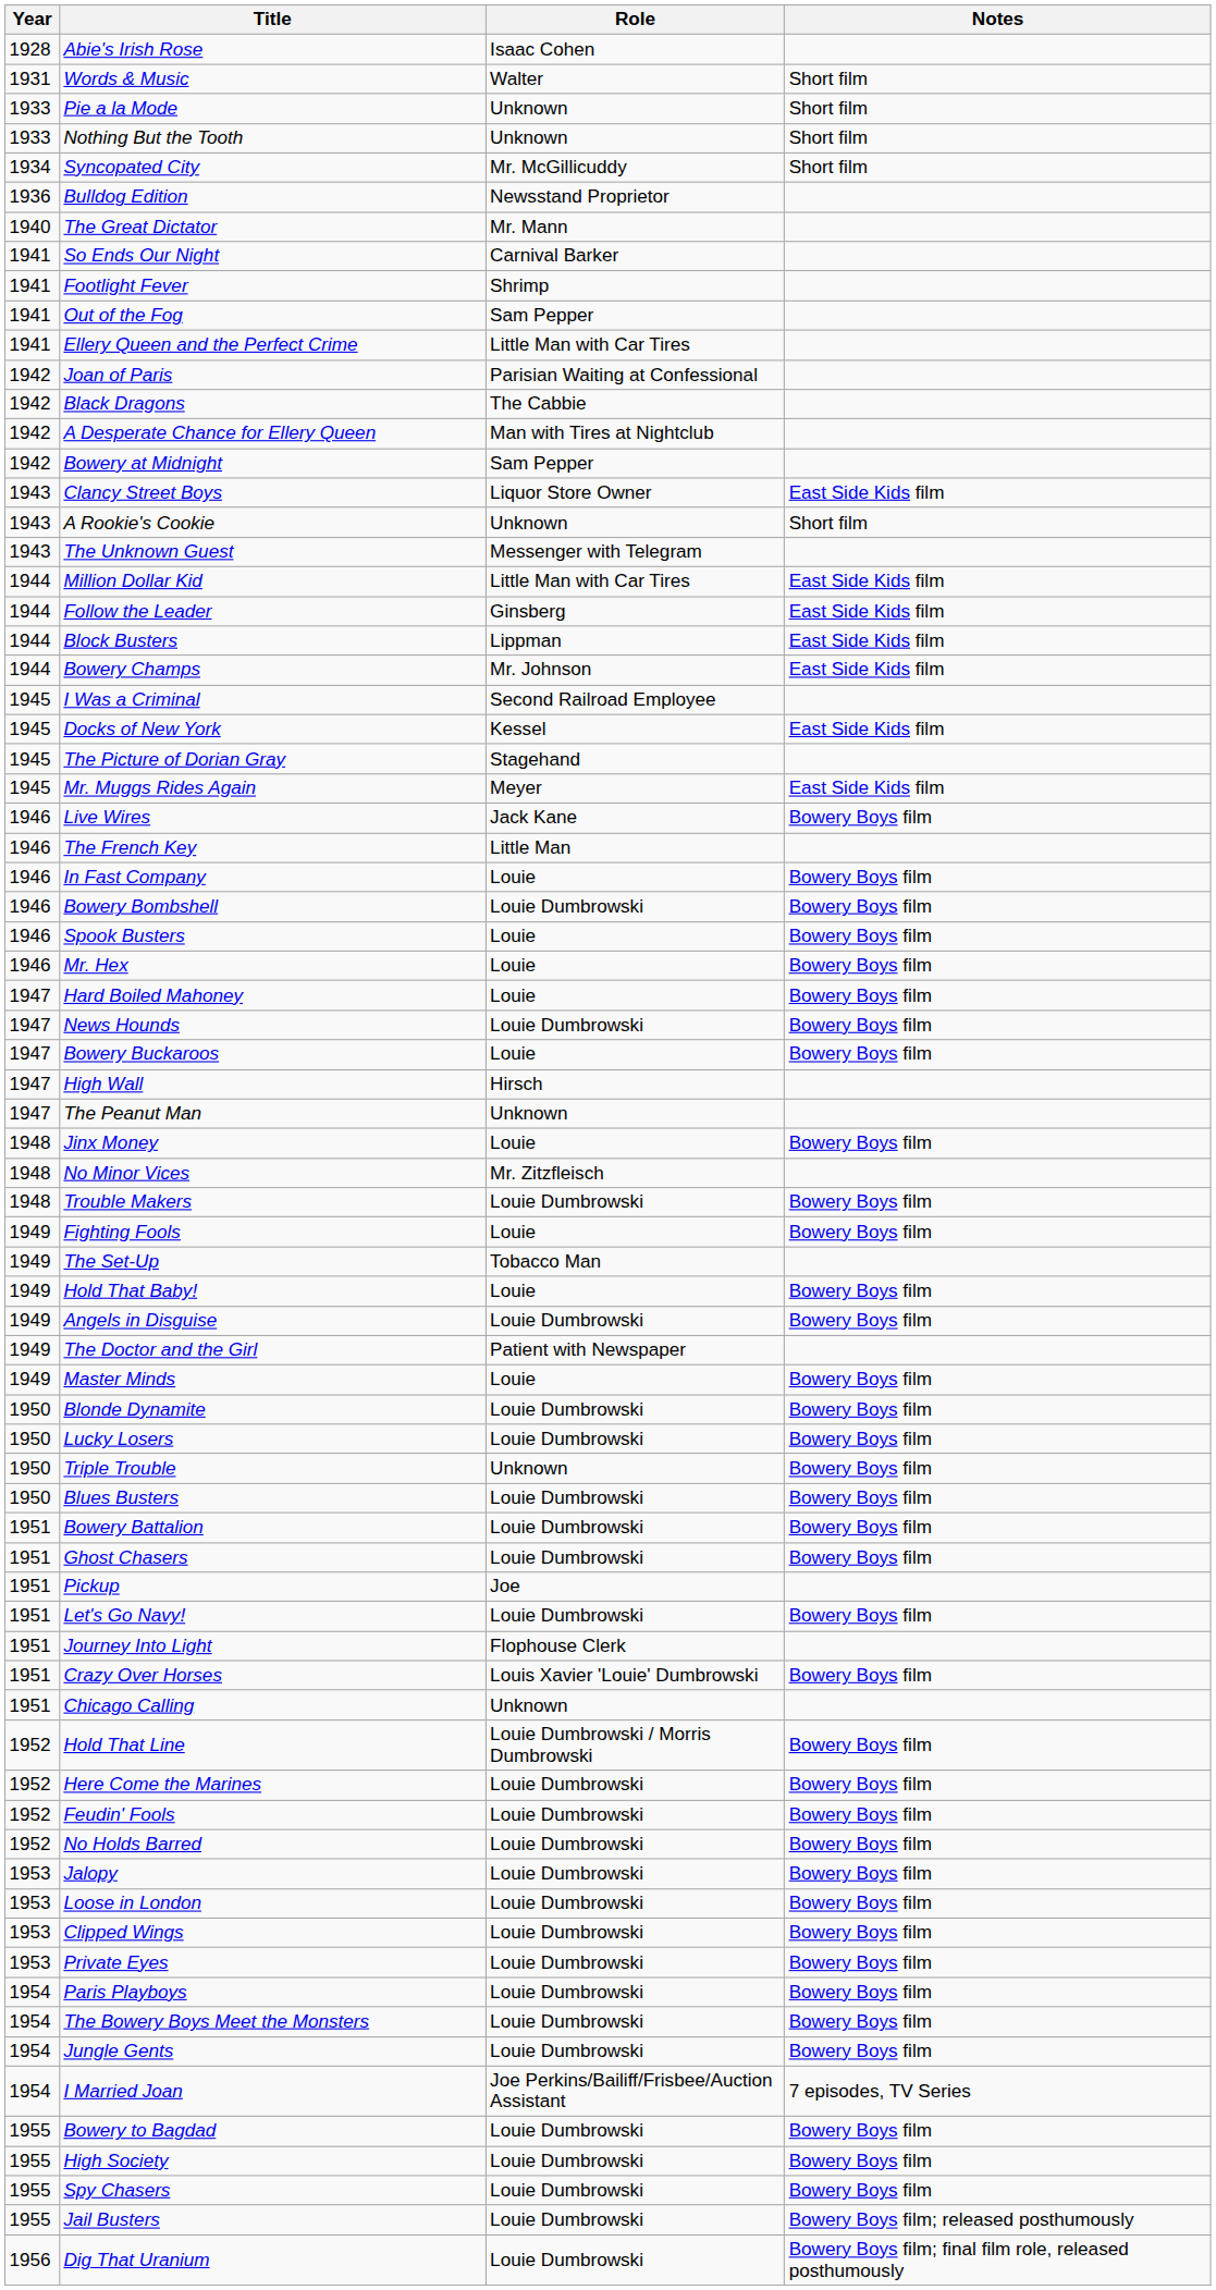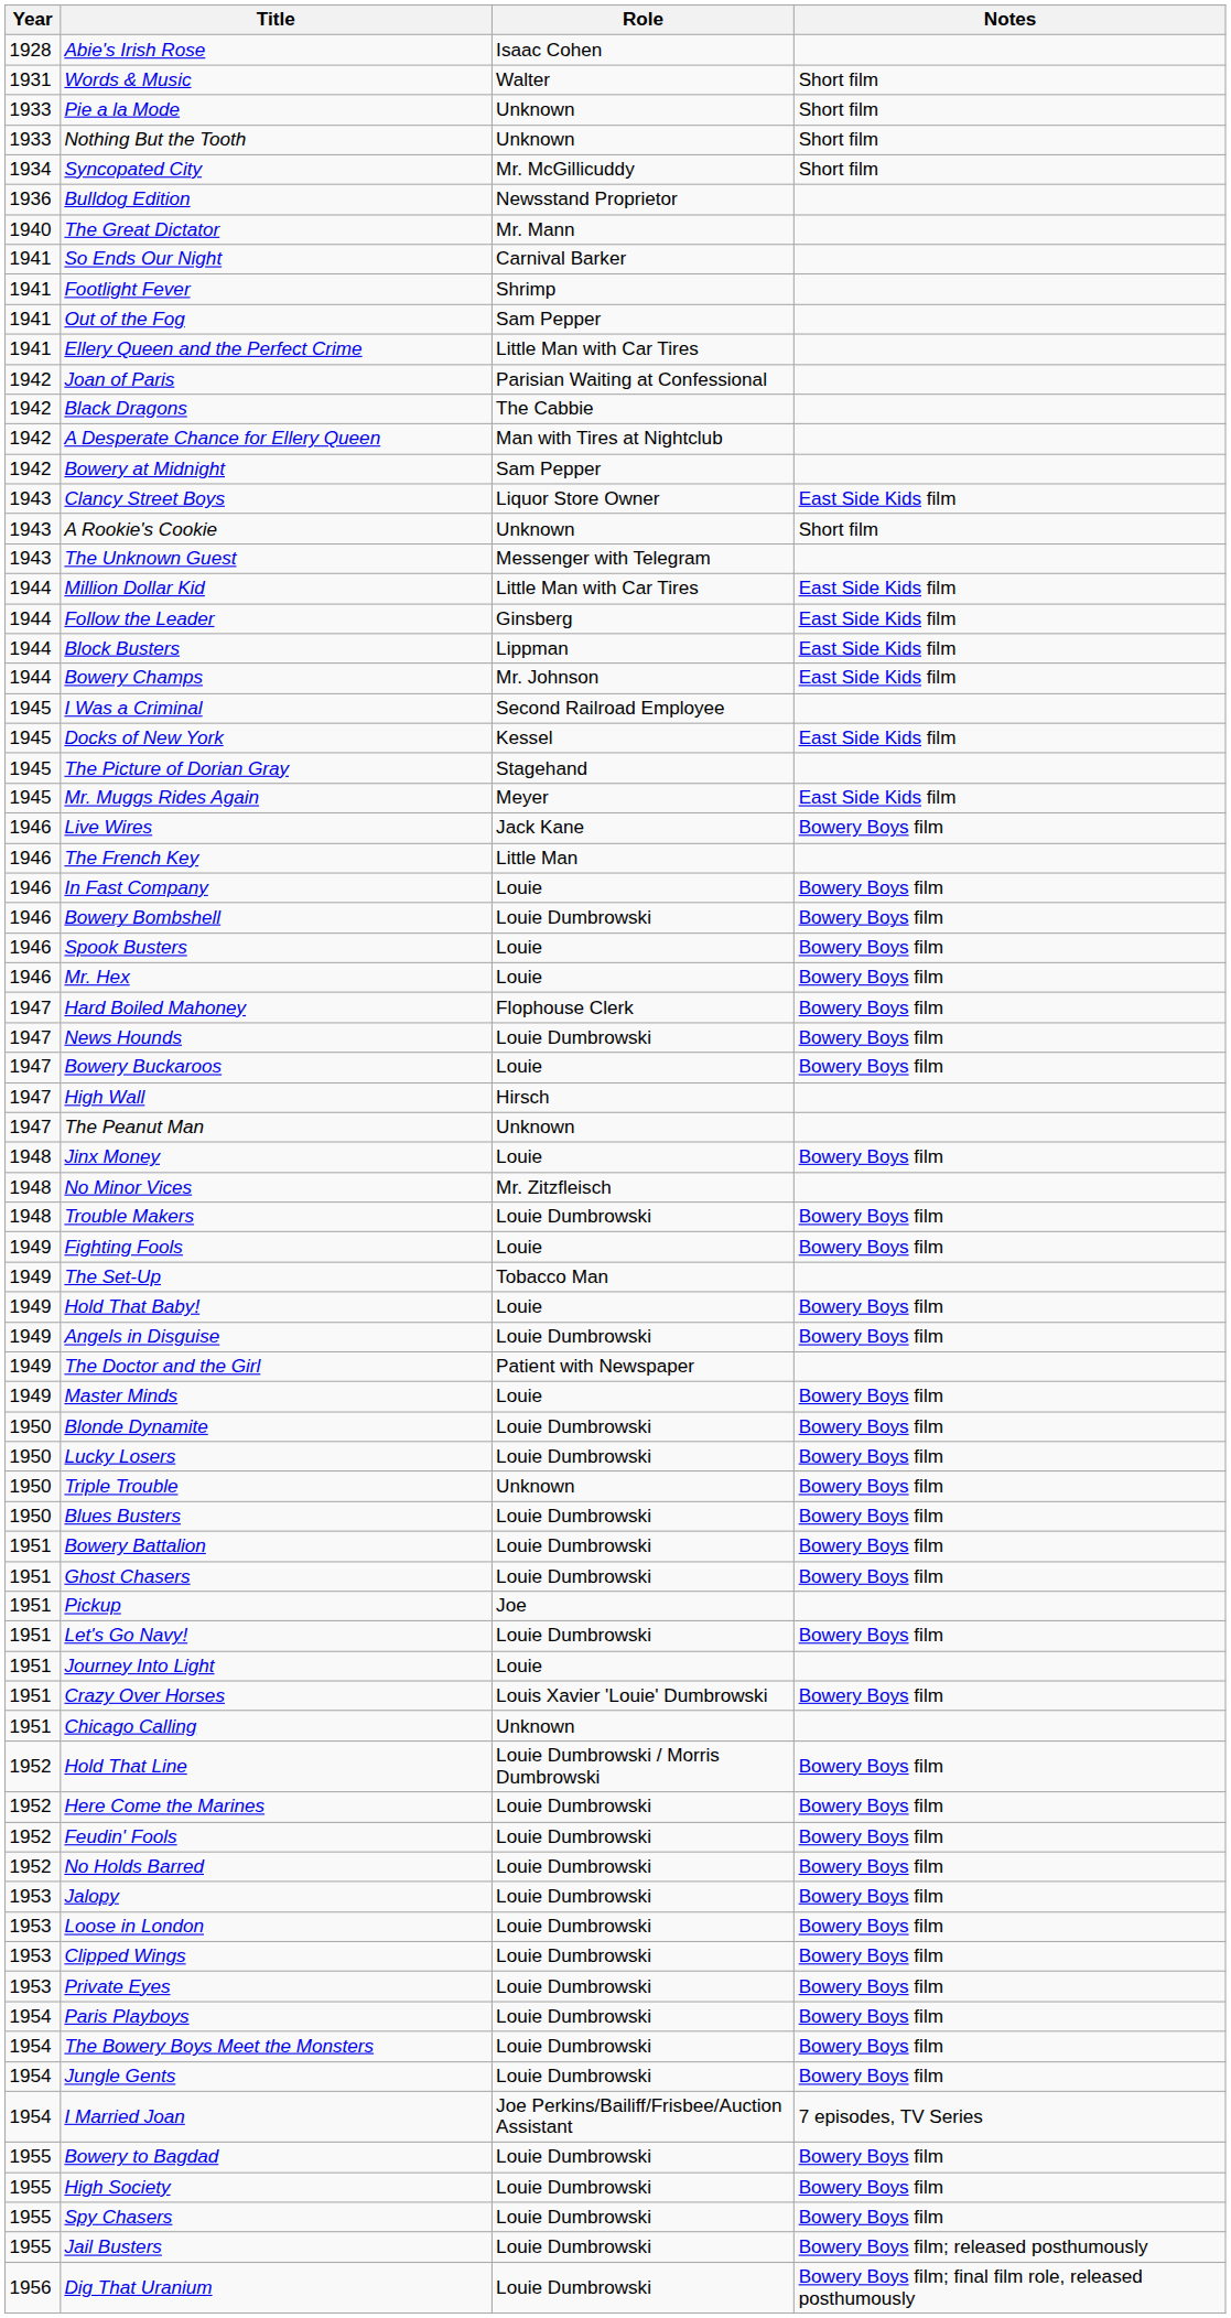Hard Boiled Mahoney | Role: Louie -> Flophouse Clerk
Journey Into Light | Role: Flophouse Clerk -> Louie
